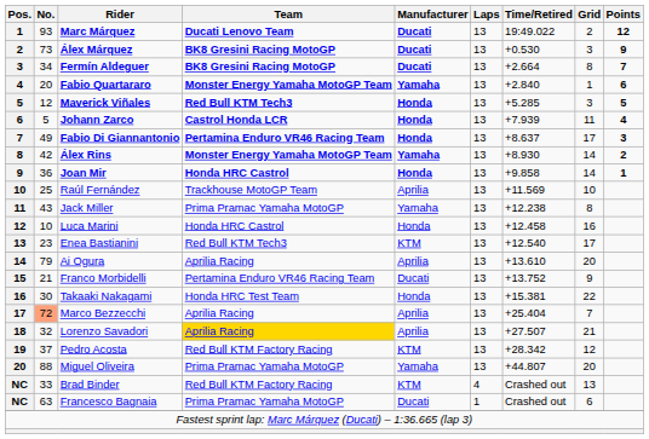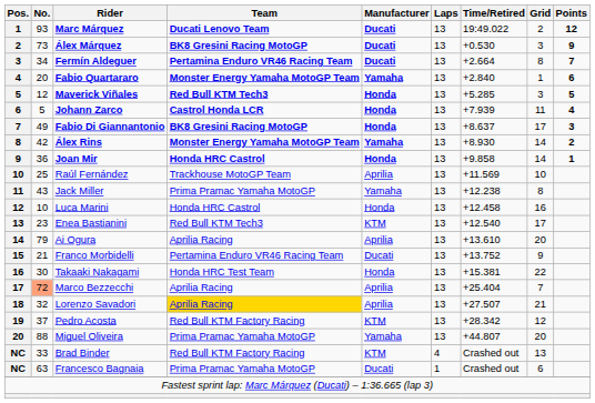Fermín Aldeguer | Team: BK8 Gresini Racing MotoGP -> Pertamina Enduro VR46 Racing Team
Fabio Di Giannantonio | Team: Pertamina Enduro VR46 Racing Team -> BK8 Gresini Racing MotoGP
